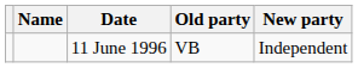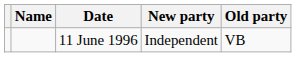columns swapped: Old party <-> New party
